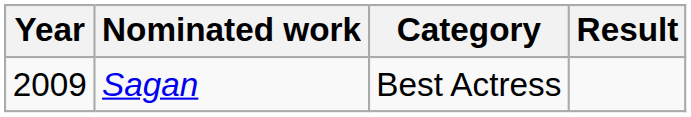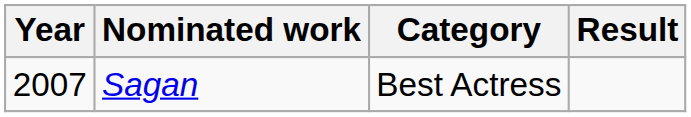Sagan | Year: 2009 -> 2007
